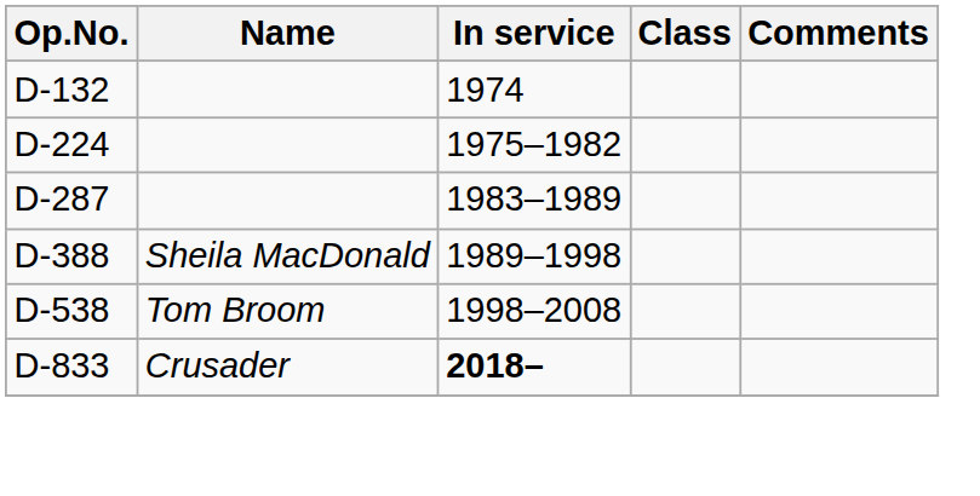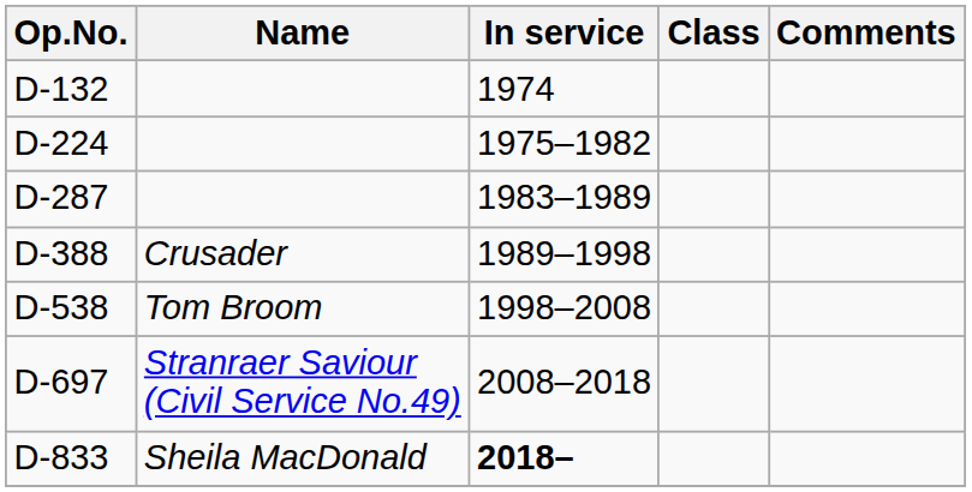D-388 | Name: Sheila MacDonald -> Crusader
+ row: D-697 | Stranraer Saviour (Civil Service No.49) | 2008–2018
D-833 | Name: Crusader -> Sheila MacDonald
